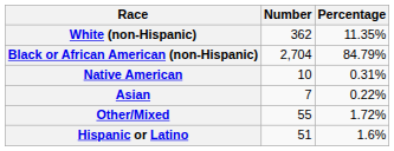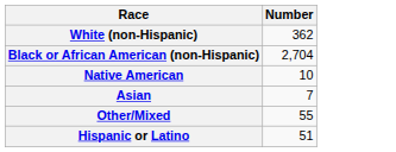- column: Percentage | 11.35% | 84.79% | 0.31% | 0.22% | 1.72% | 1.6%
